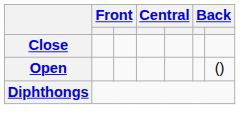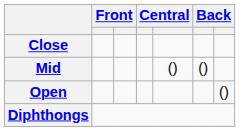+ row: Mid | () | ()
